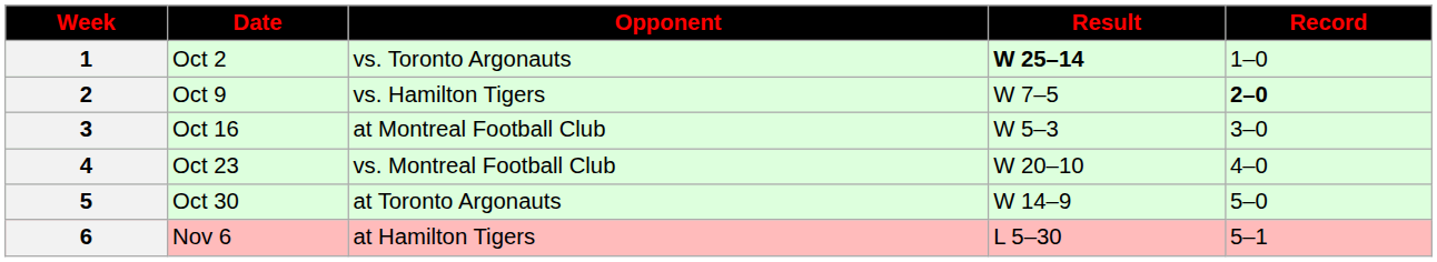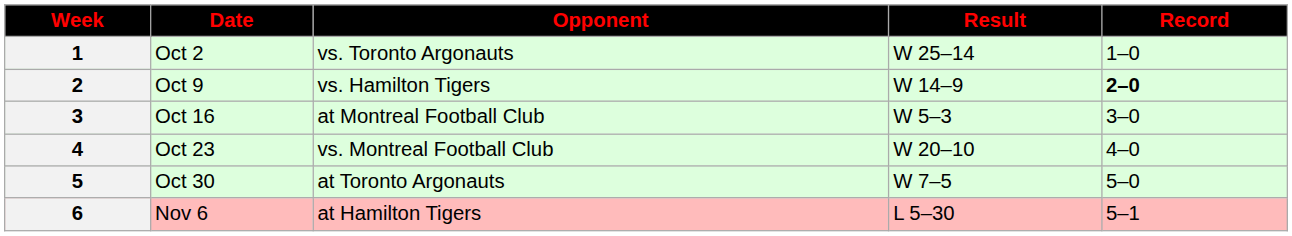1 | Result: bold -> normal
2 | Result: W 7–5 -> W 14–9
5 | Result: W 14–9 -> W 7–5
